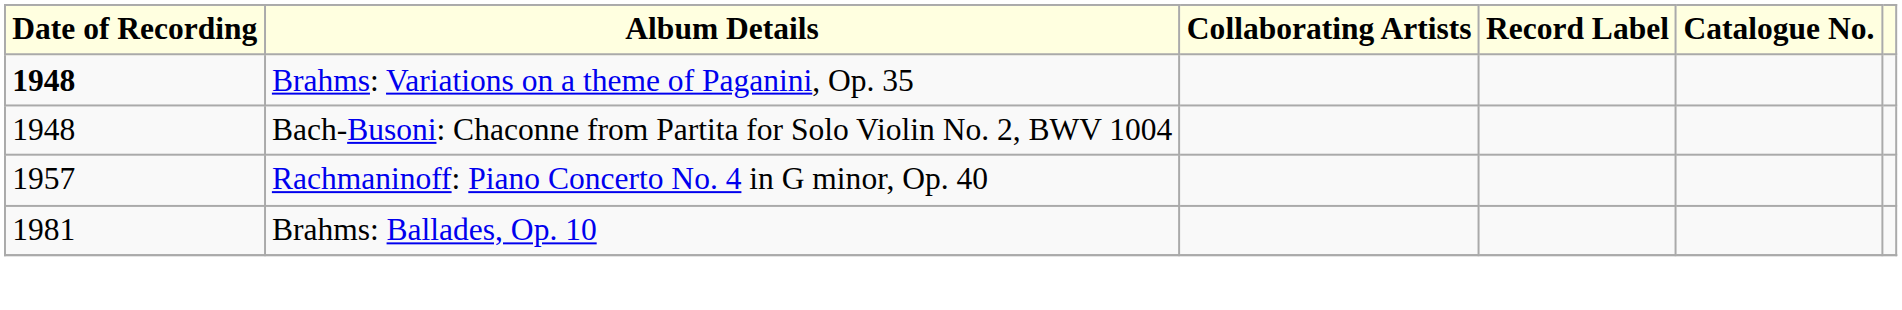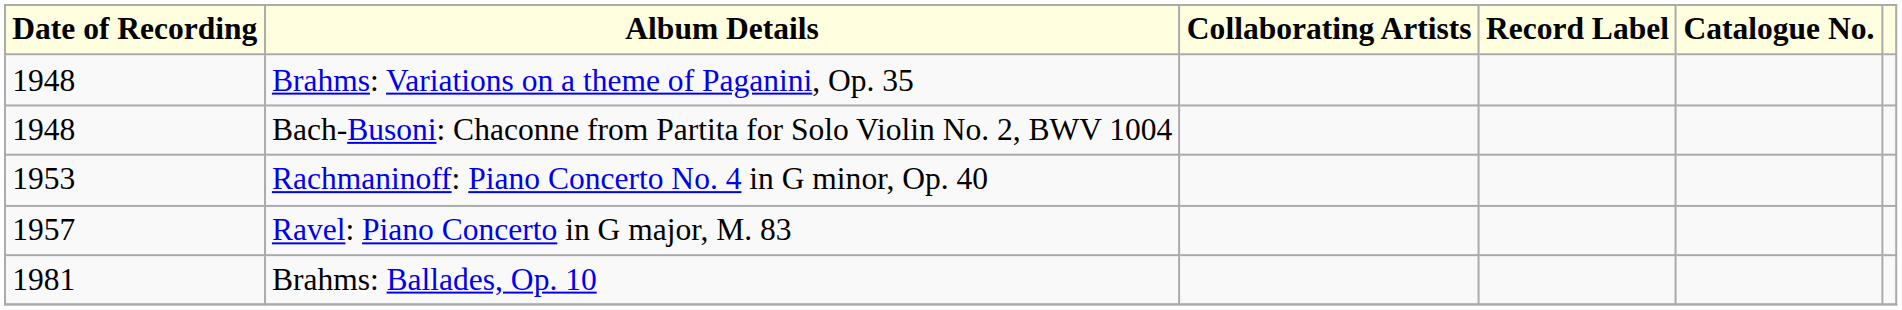Brahms: Variations on a theme of Paganini, Op. 35 | Date of Recording: bold -> normal
Rachmaninoff: Piano Concerto No. 4 in G minor, Op. 40 | Date of Recording: 1957 -> 1953
+ row: 1957 | Ravel: Piano Concerto in G major, M. 83
